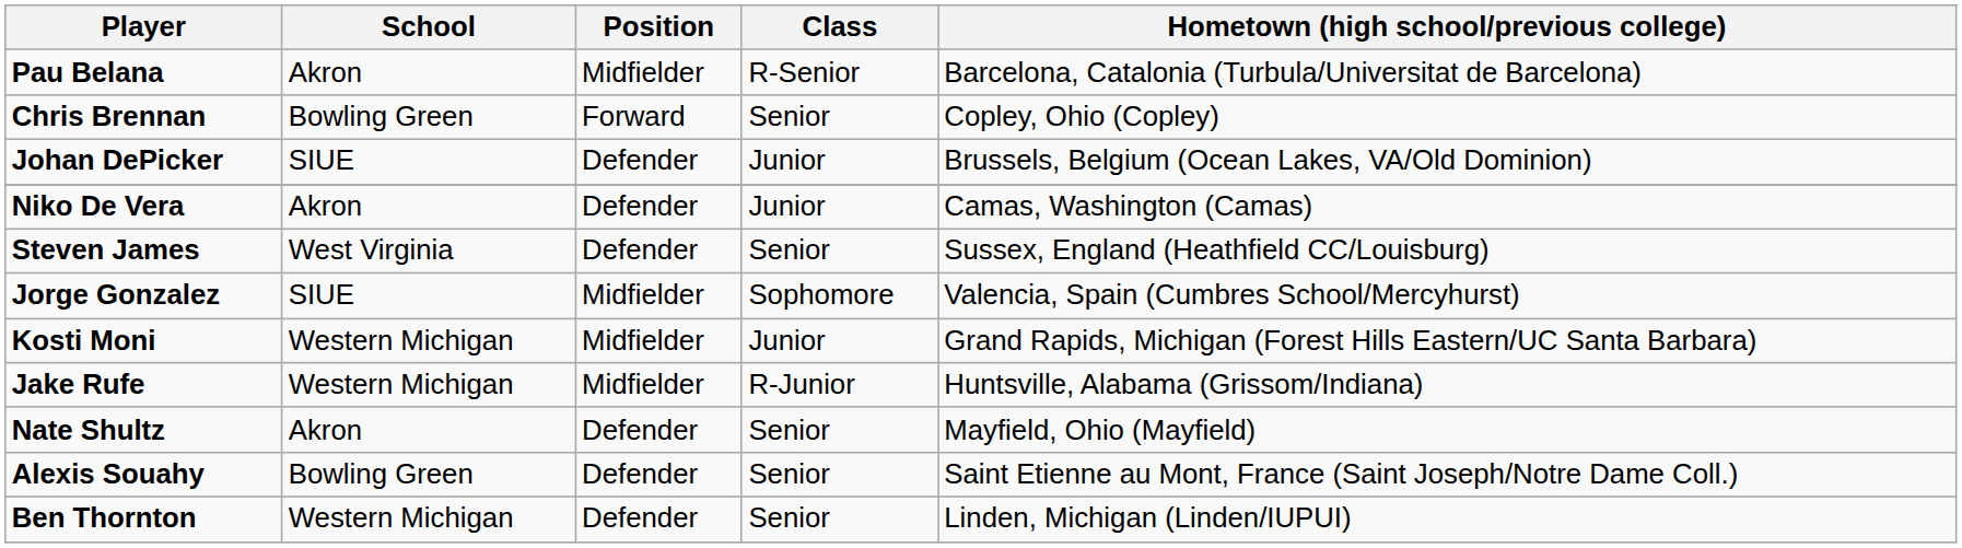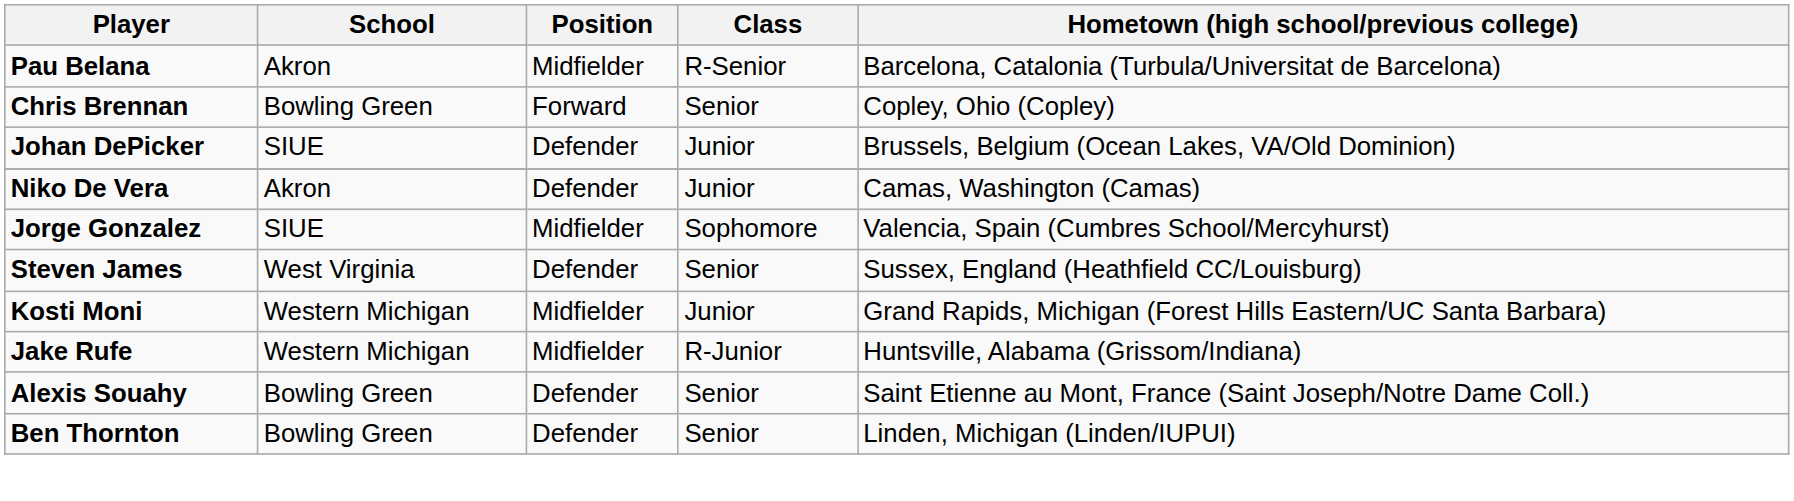rows swapped: Jorge Gonzalez <-> Steven James
- row: Nate Shultz | Akron | Defender | Senior | Mayfield, Ohio (Mayfield)
Ben Thornton | School: Western Michigan -> Bowling Green
